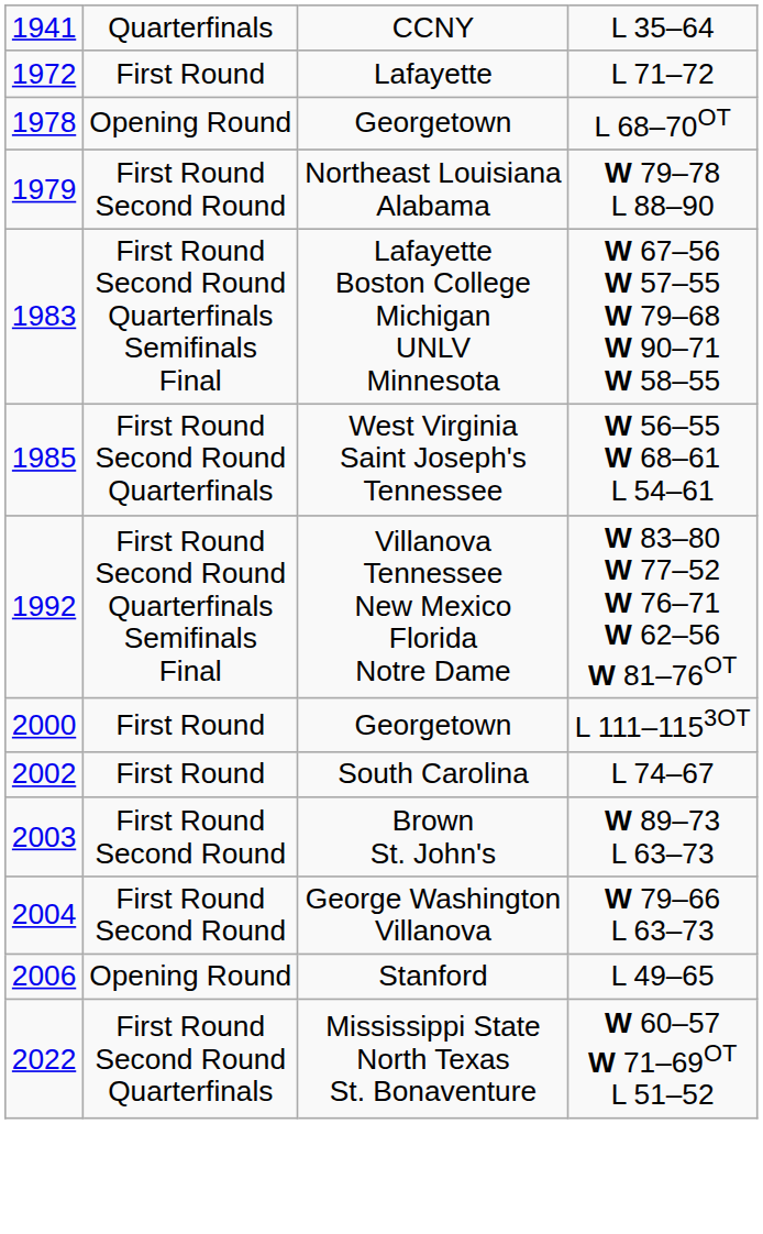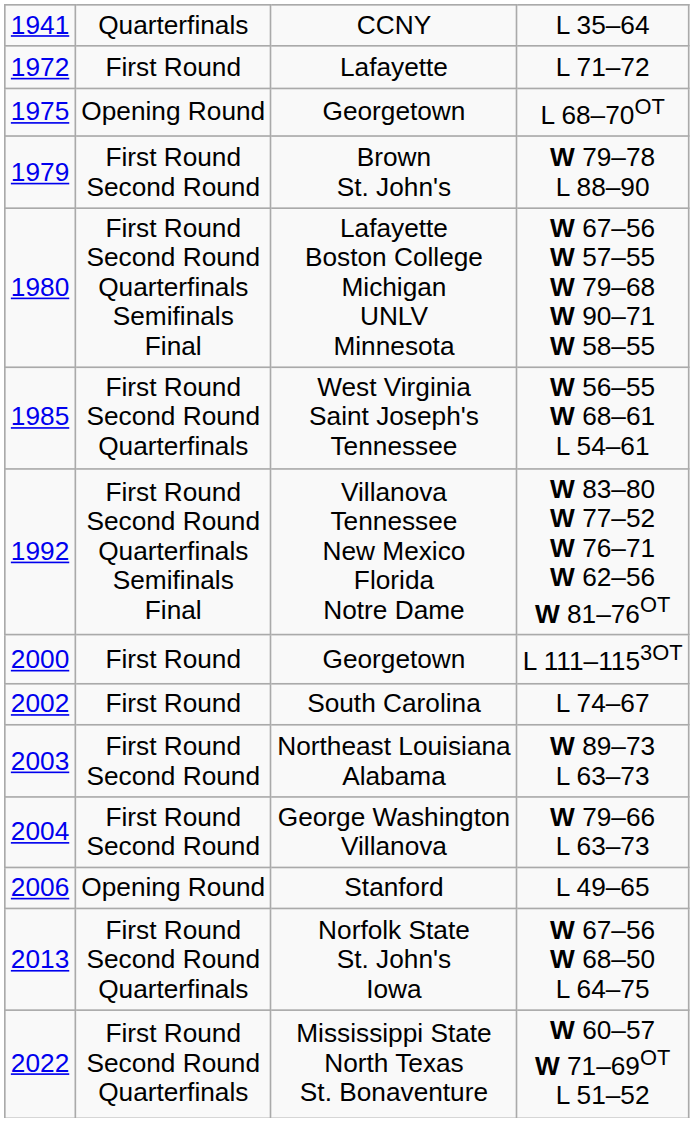L 68–70OT | column 1: 1978 -> 1975
W 79–78 L 88–90 | column 3: Northeast Louisiana Alabama -> Brown St. John's
W 67–56 W 57–55 W 79–68 W 90–71 W 58–55 | column 1: 1983 -> 1980
W 89–73 L 63–73 | column 3: Brown St. John's -> Northeast Louisiana Alabama
+ row: 2013 | First Round Second Round Quarterfinals | Norfolk State St. John's Iowa | W 67–56 W 68–50 L 64–75
